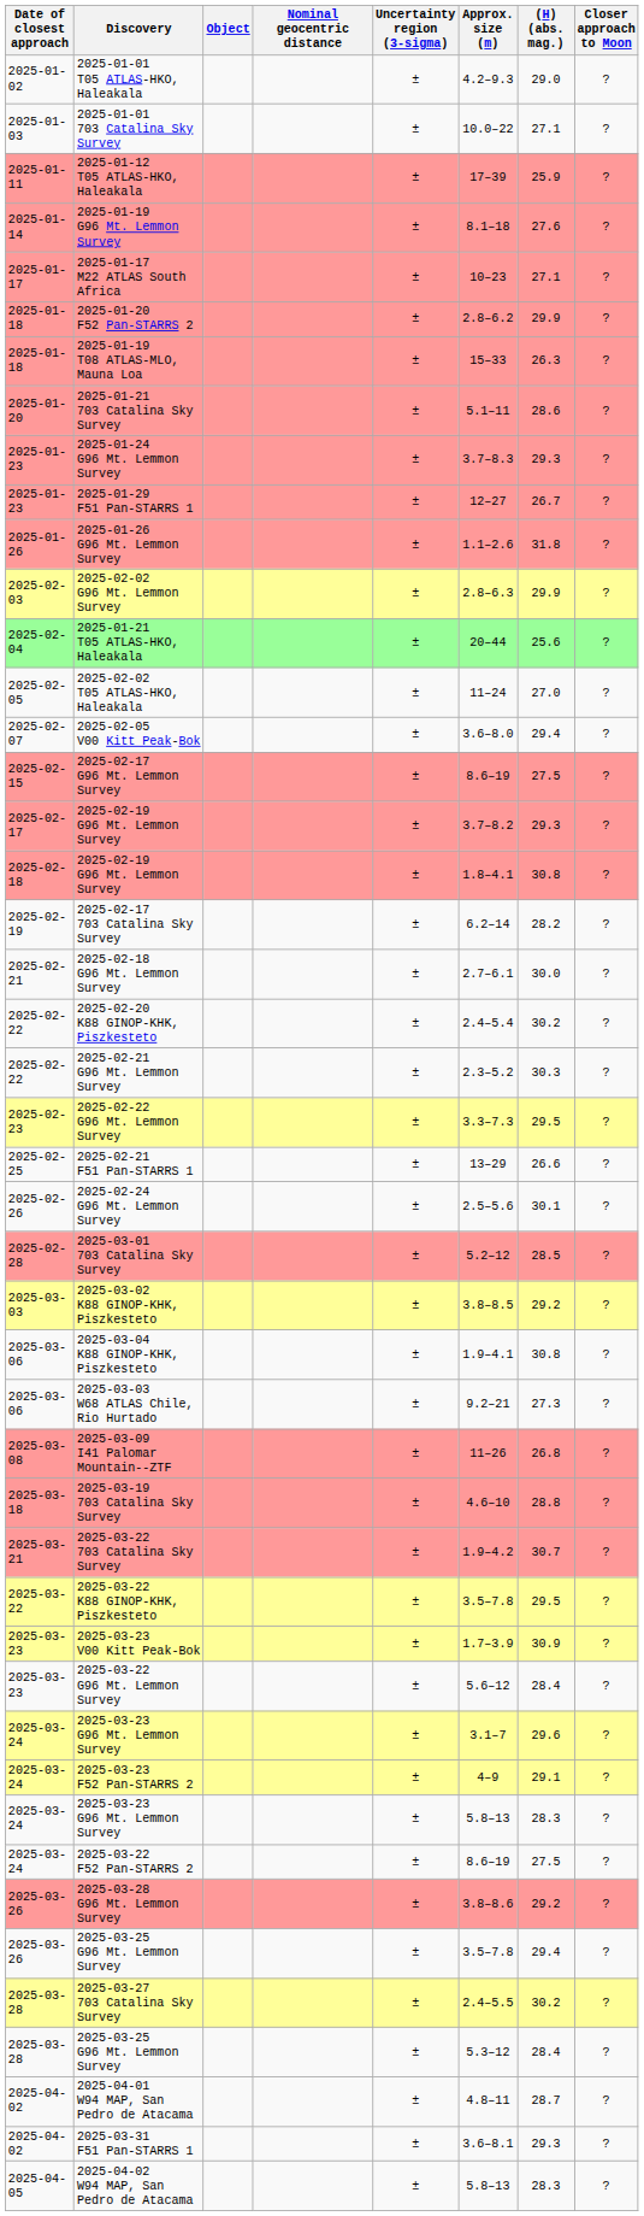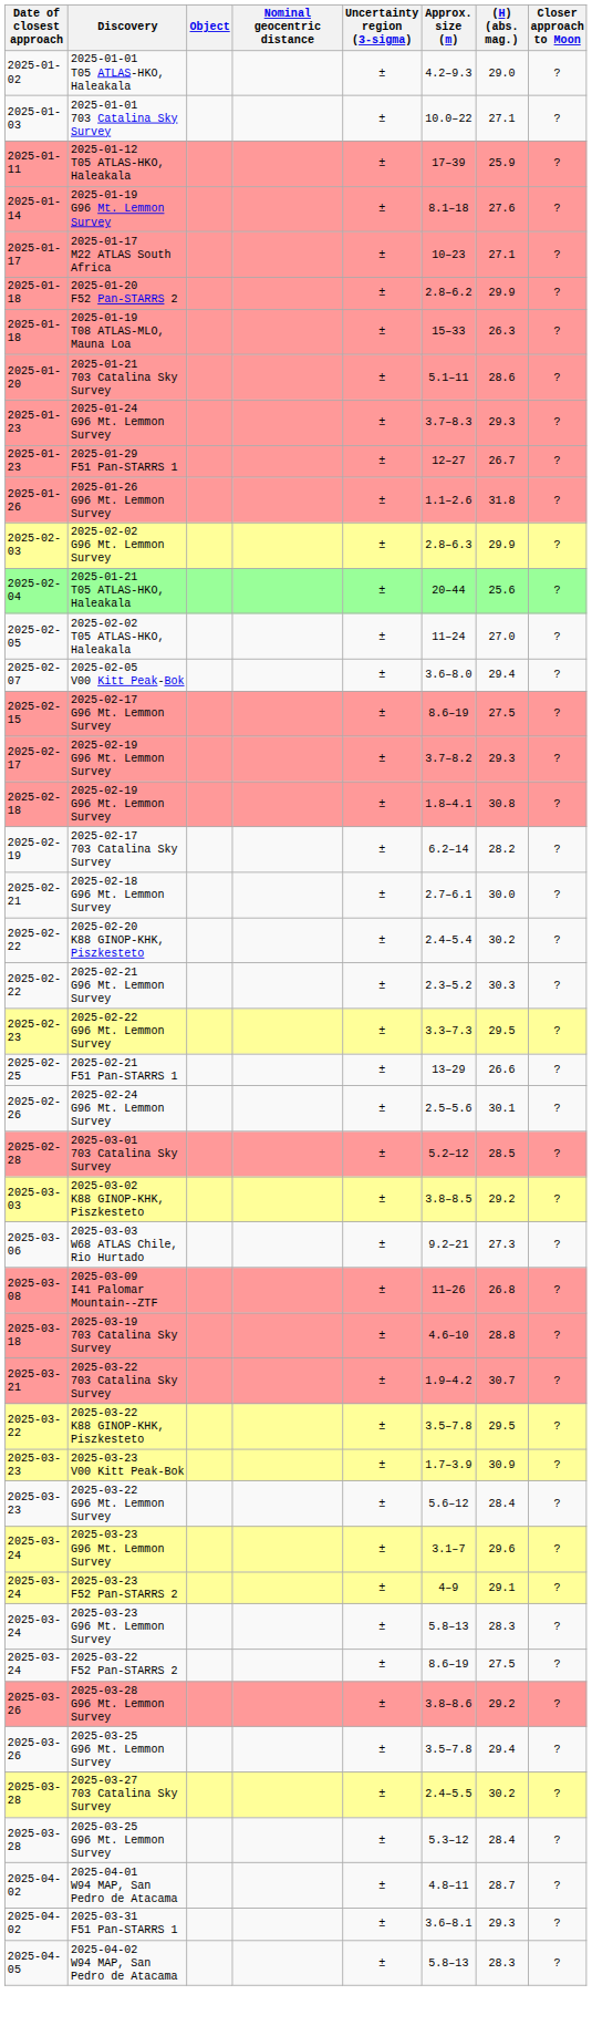- row: 2025-03-06 | 2025-03-04 K88 GINOP-KHK, Piszkesteto | ± | 1.9–4.1 | 30.8 | ?
